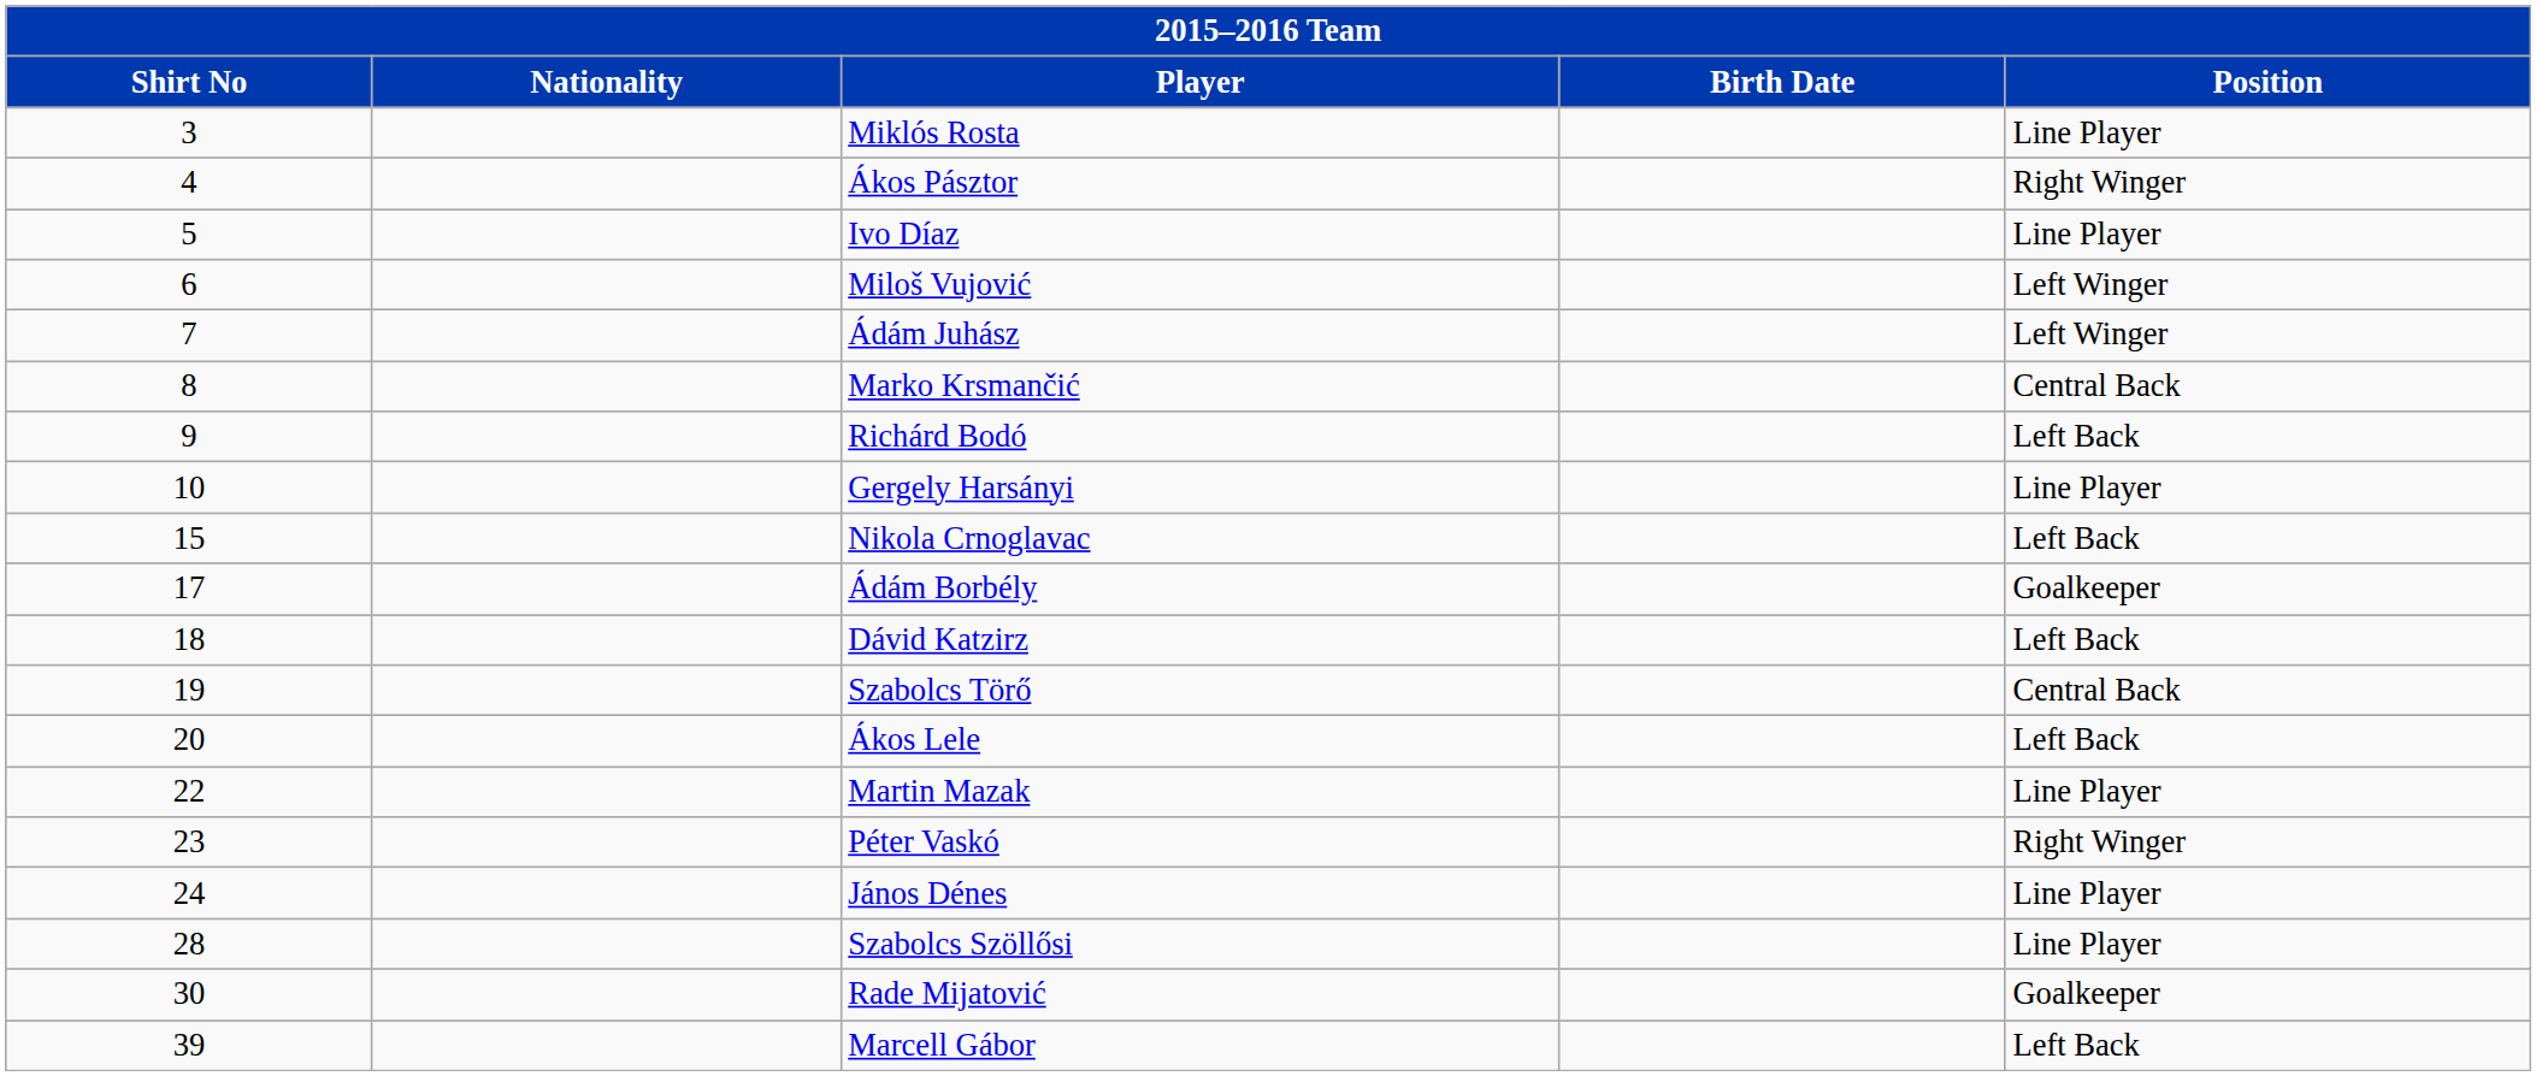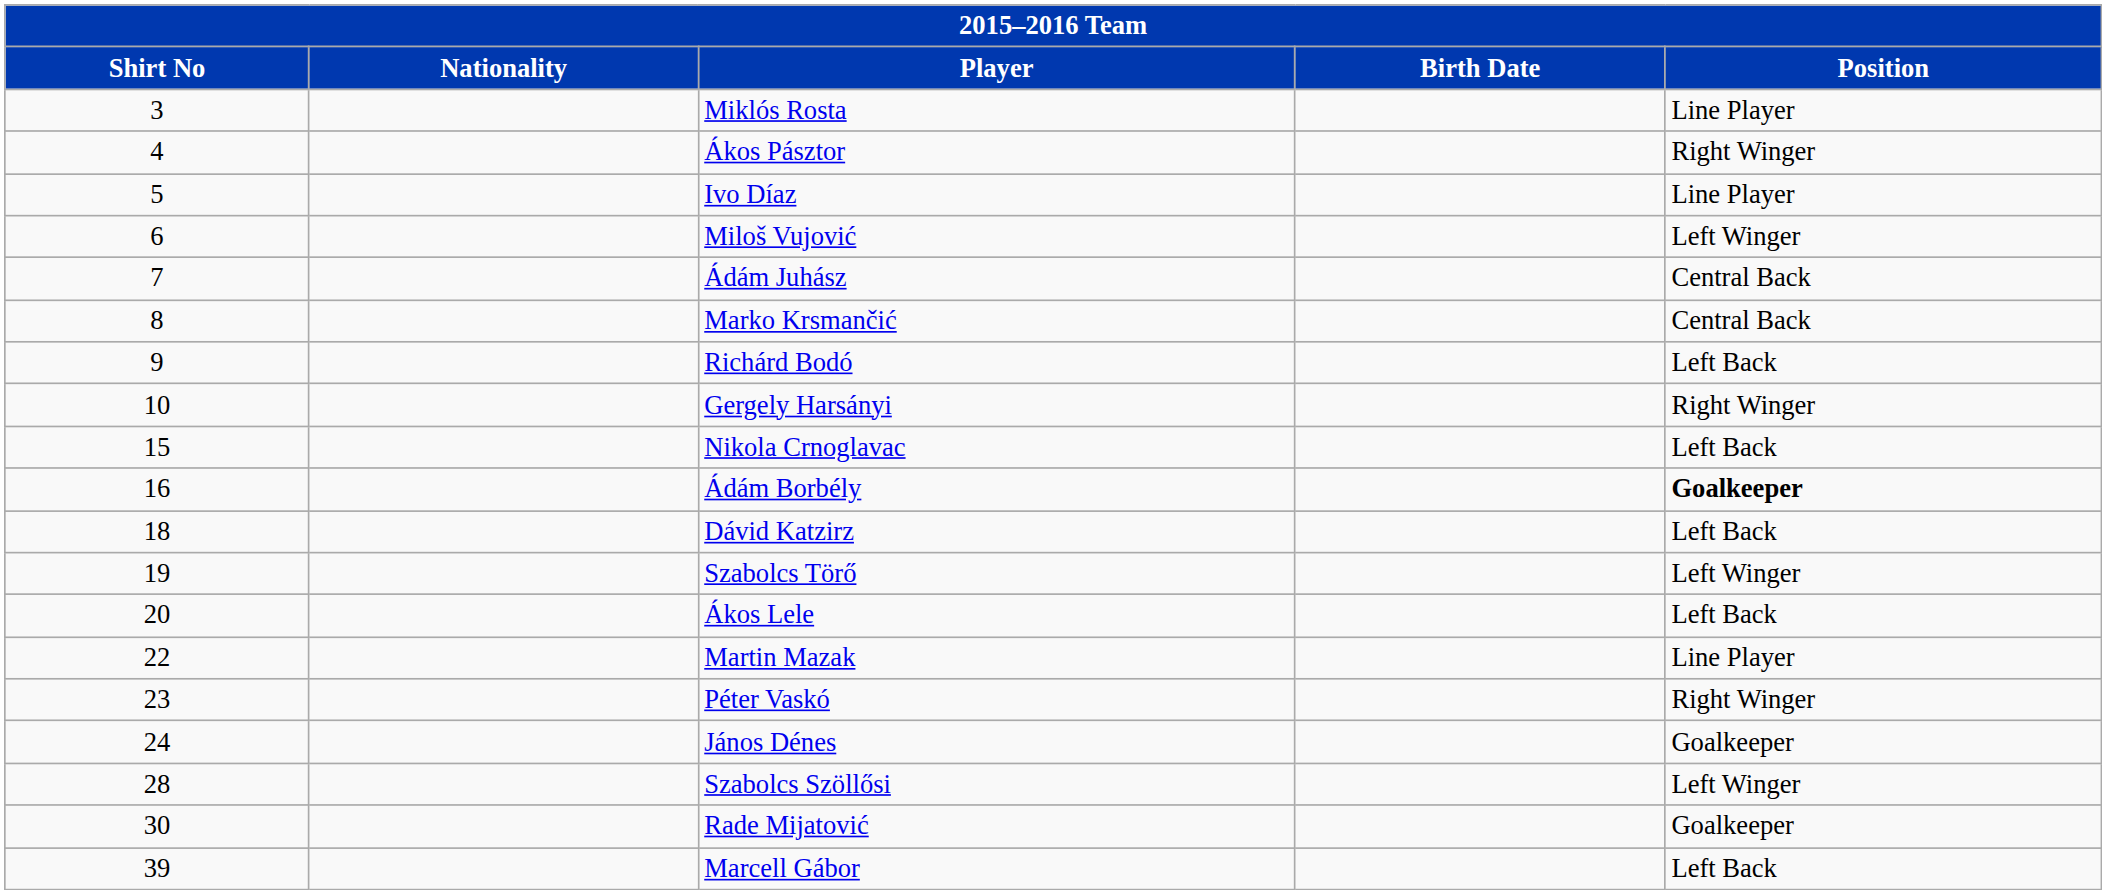Ádám Juhász | Position: Left Winger -> Central Back
Gergely Harsányi | Position: Line Player -> Right Winger
Ádám Borbély | Shirt No: 17 -> 16
Ádám Borbély | Position: normal -> bold
Szabolcs Törő | Position: Central Back -> Left Winger
János Dénes | Position: Line Player -> Goalkeeper
Szabolcs Szöllősi | Position: Line Player -> Left Winger
